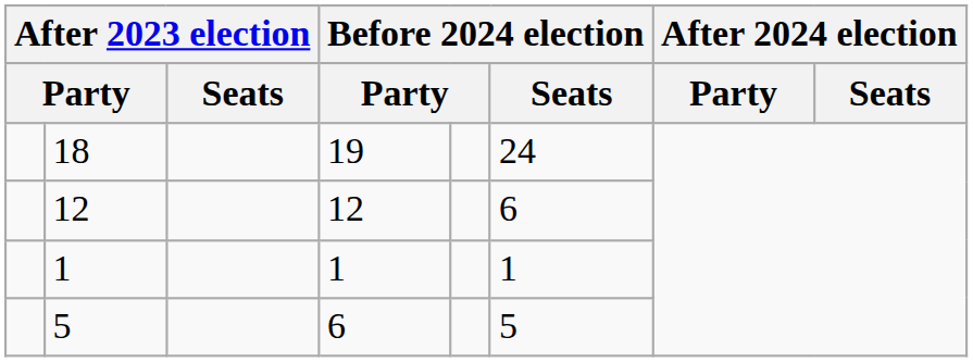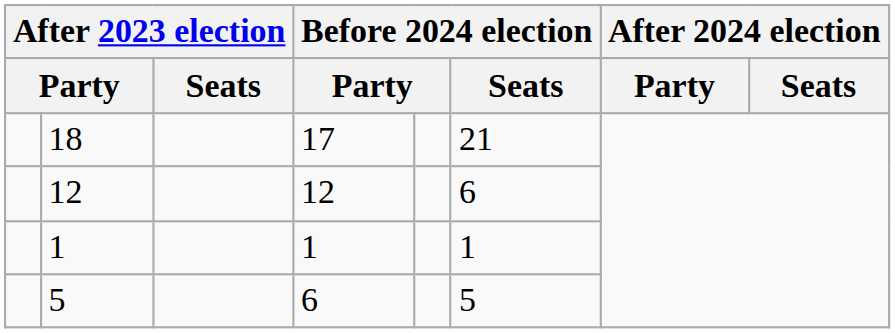18 | column 4: 19 -> 17
18 | Before 2024 election / Seats: 24 -> 21
